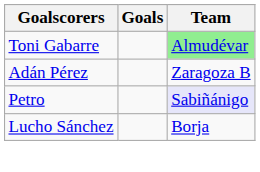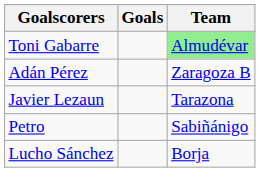+ row: Javier Lezaun | Tarazona
Petro | Team: lavender background -> no background
